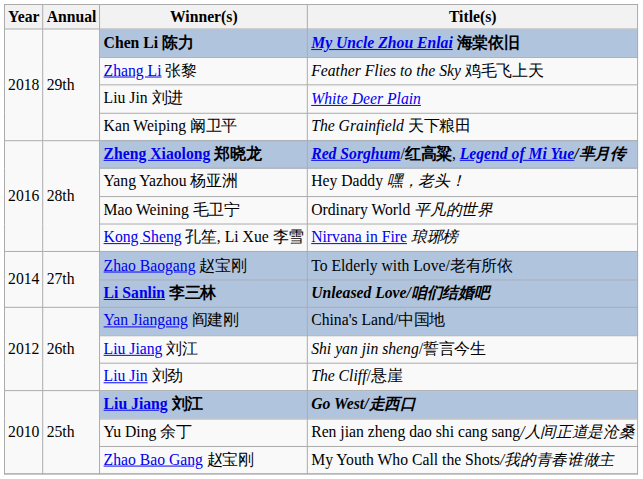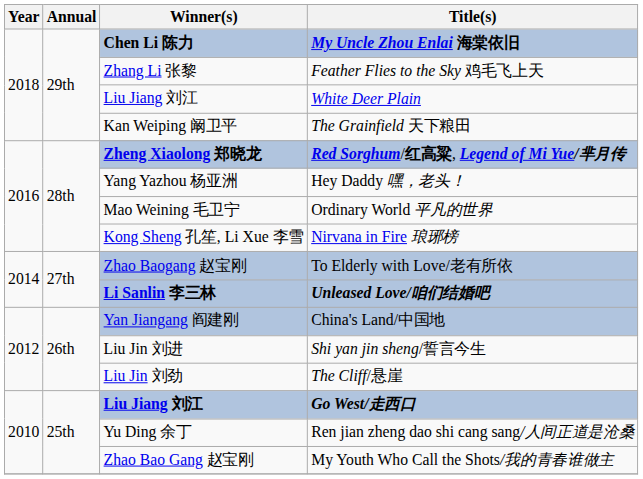White Deer Plain | Winner(s): Liu Jin 刘进 -> Liu Jiang 刘江
Shi yan jin sheng/誓言今生 | Winner(s): Liu Jiang 刘江 -> Liu Jin 刘进
